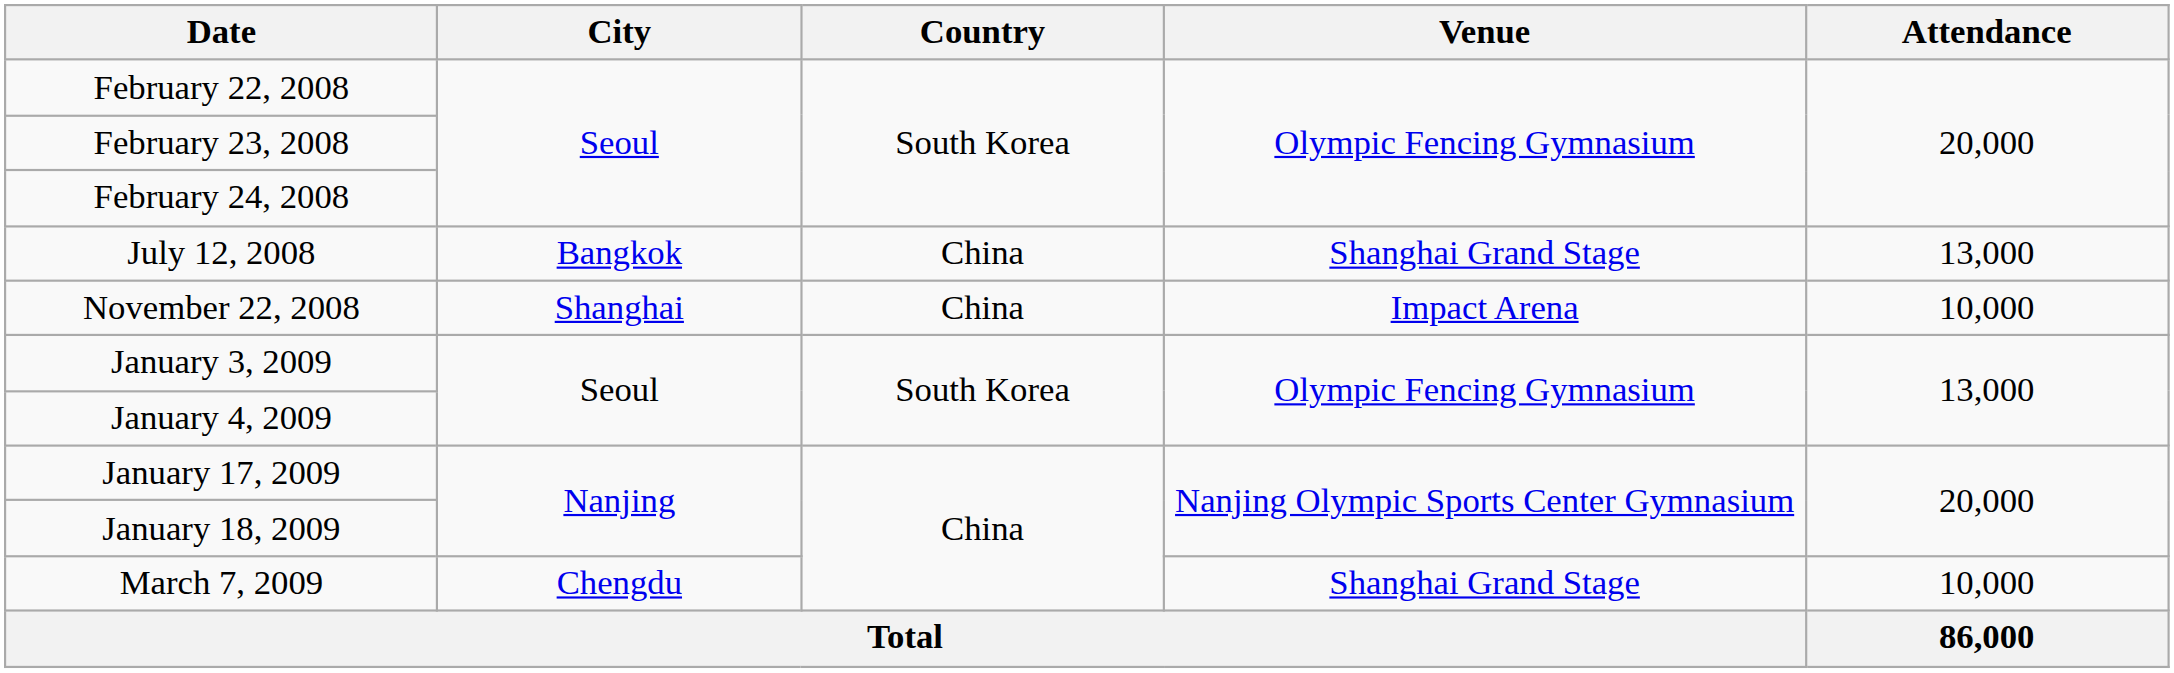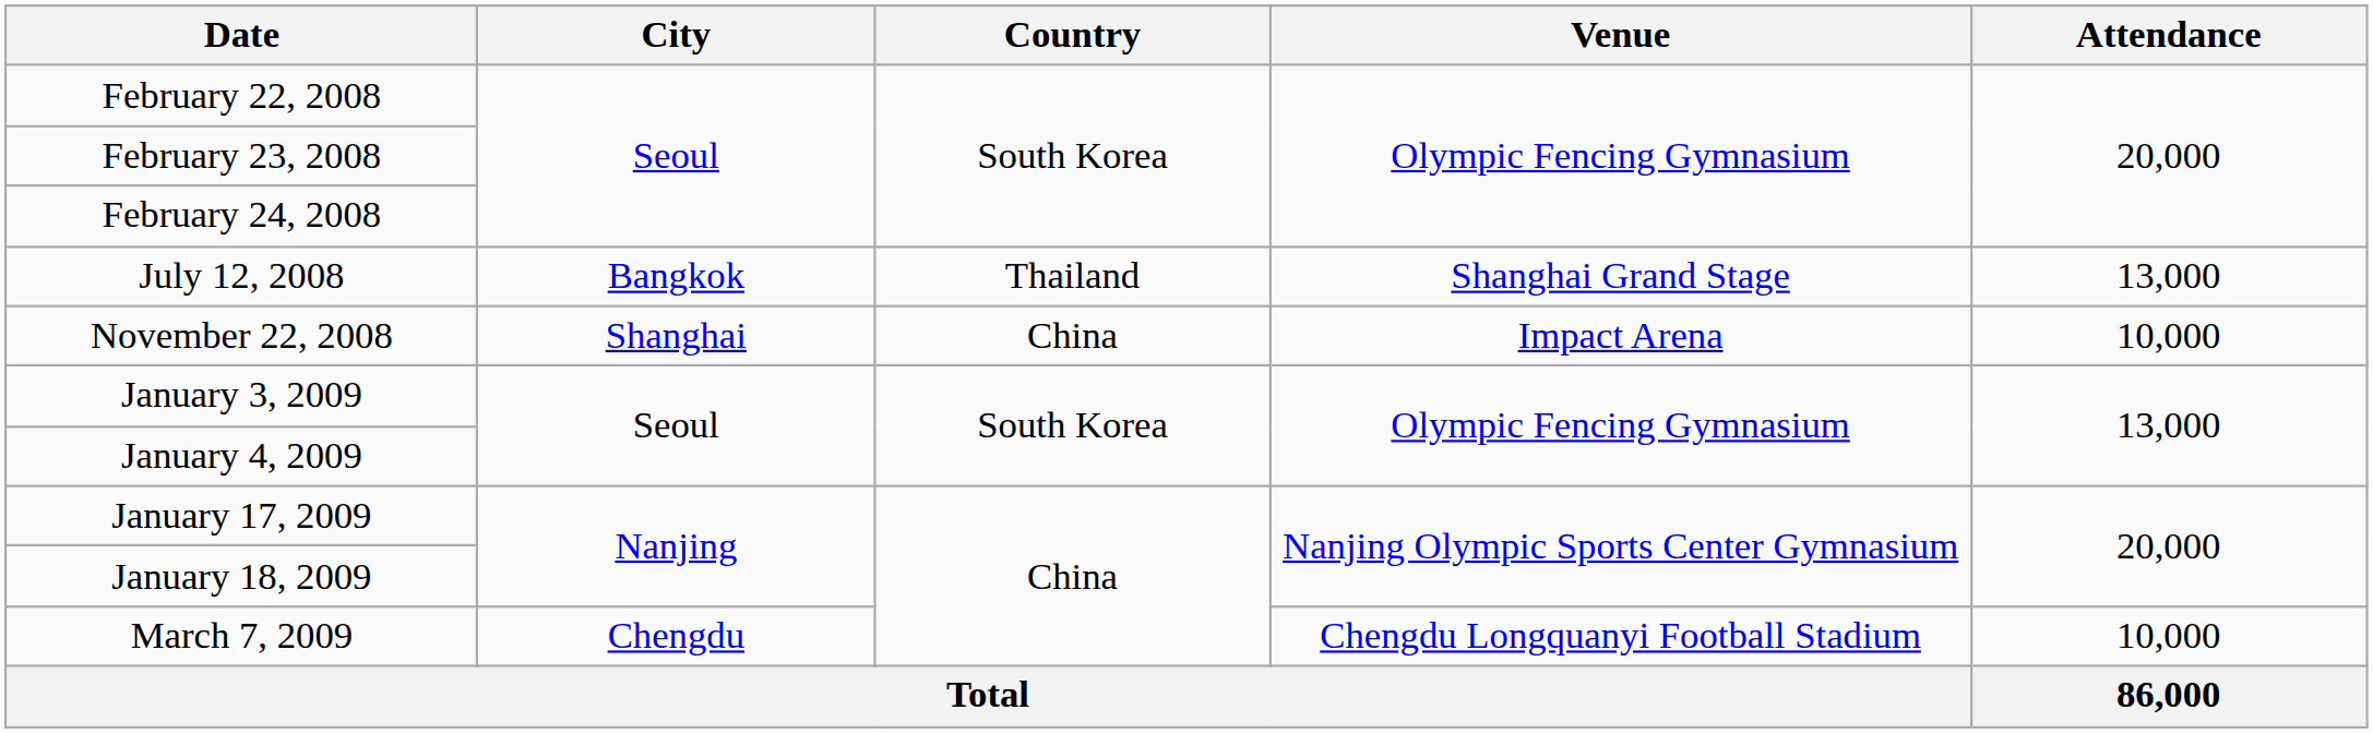July 12, 2008 | Country: China -> Thailand
March 7, 2009 | Venue: Shanghai Grand Stage -> Chengdu Longquanyi Football Stadium
